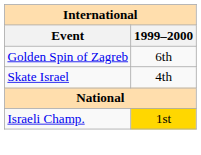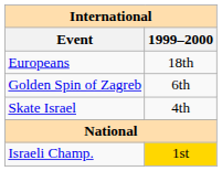+ row: Europeans | 18th
